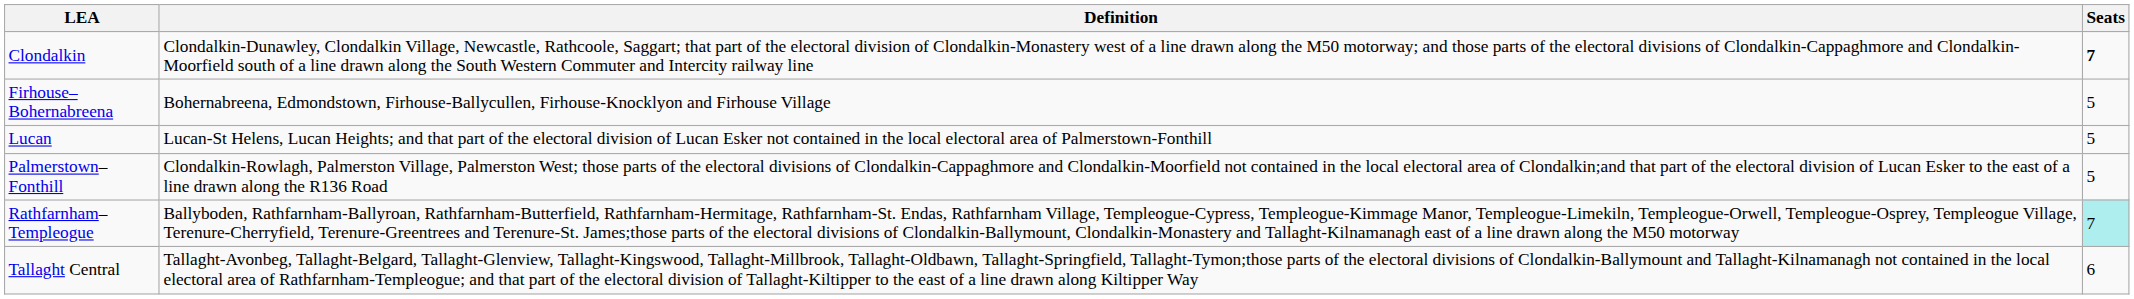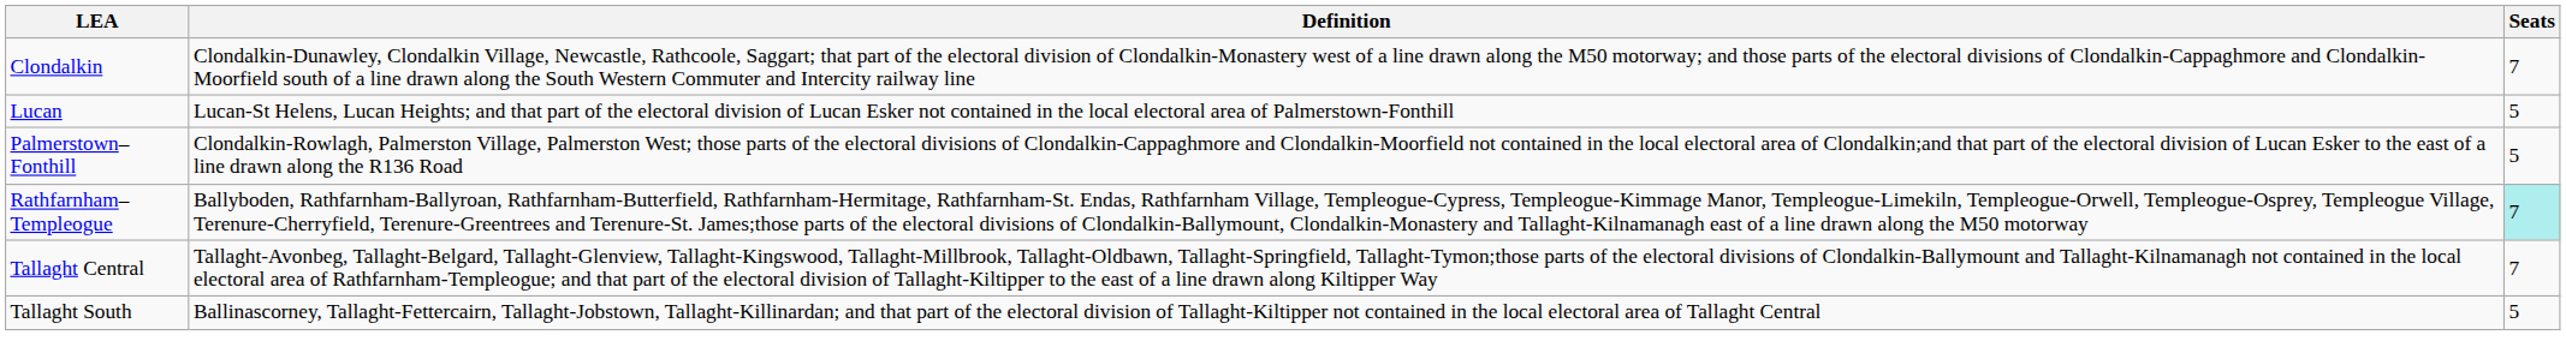Clondalkin | Seats: bold -> normal
- row: Firhouse–Bohernabreena | Bohernabreena, Edmondstown, Firhouse-Ballycullen, Firhouse-Knocklyon and Firhouse Village | 5
Tallaght Central | Seats: 6 -> 7
+ row: Tallaght South | Ballinascorney, Tallaght-Fettercairn, Tallaght-Jobstown, Tallaght-Killinardan; and that part of the electoral division of Tallaght-Kiltipper not contained in the local electoral area of Tallaght Central | 5
